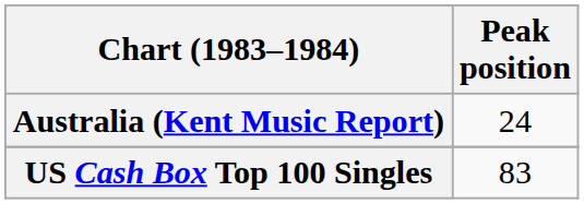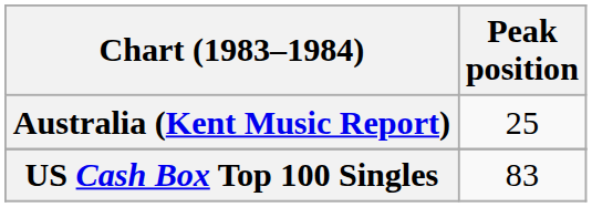Australia (Kent Music Report) | Peak position: 24 -> 25
